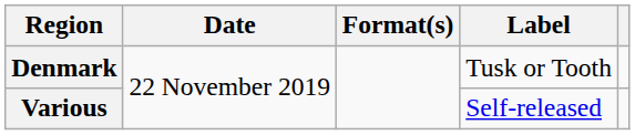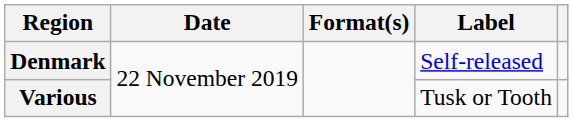Denmark | Label: Tusk or Tooth -> Self-released
Various | Label: Self-released -> Tusk or Tooth
